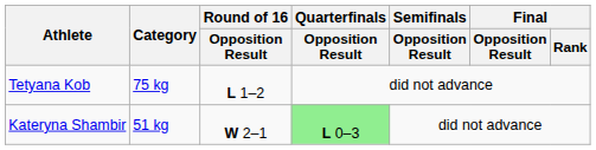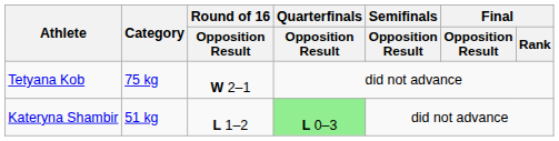Tetyana Kob | Round of 16 / Opposition Result: L 1–2 -> W 2–1
Kateryna Shambir | Round of 16 / Opposition Result: W 2–1 -> L 1–2
